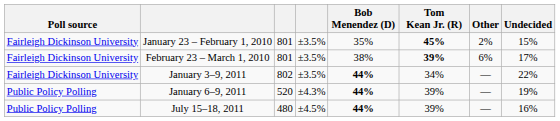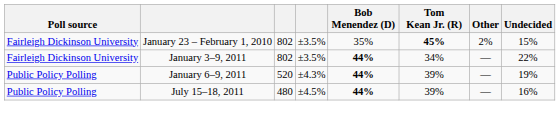January 23 – February 1, 2010 | column 3: 801 -> 802
- row: Fairleigh Dickinson University | February 23 – March 1, 2010 | 801 | ±3.5% | 38% | 39% | 6% | 17%
